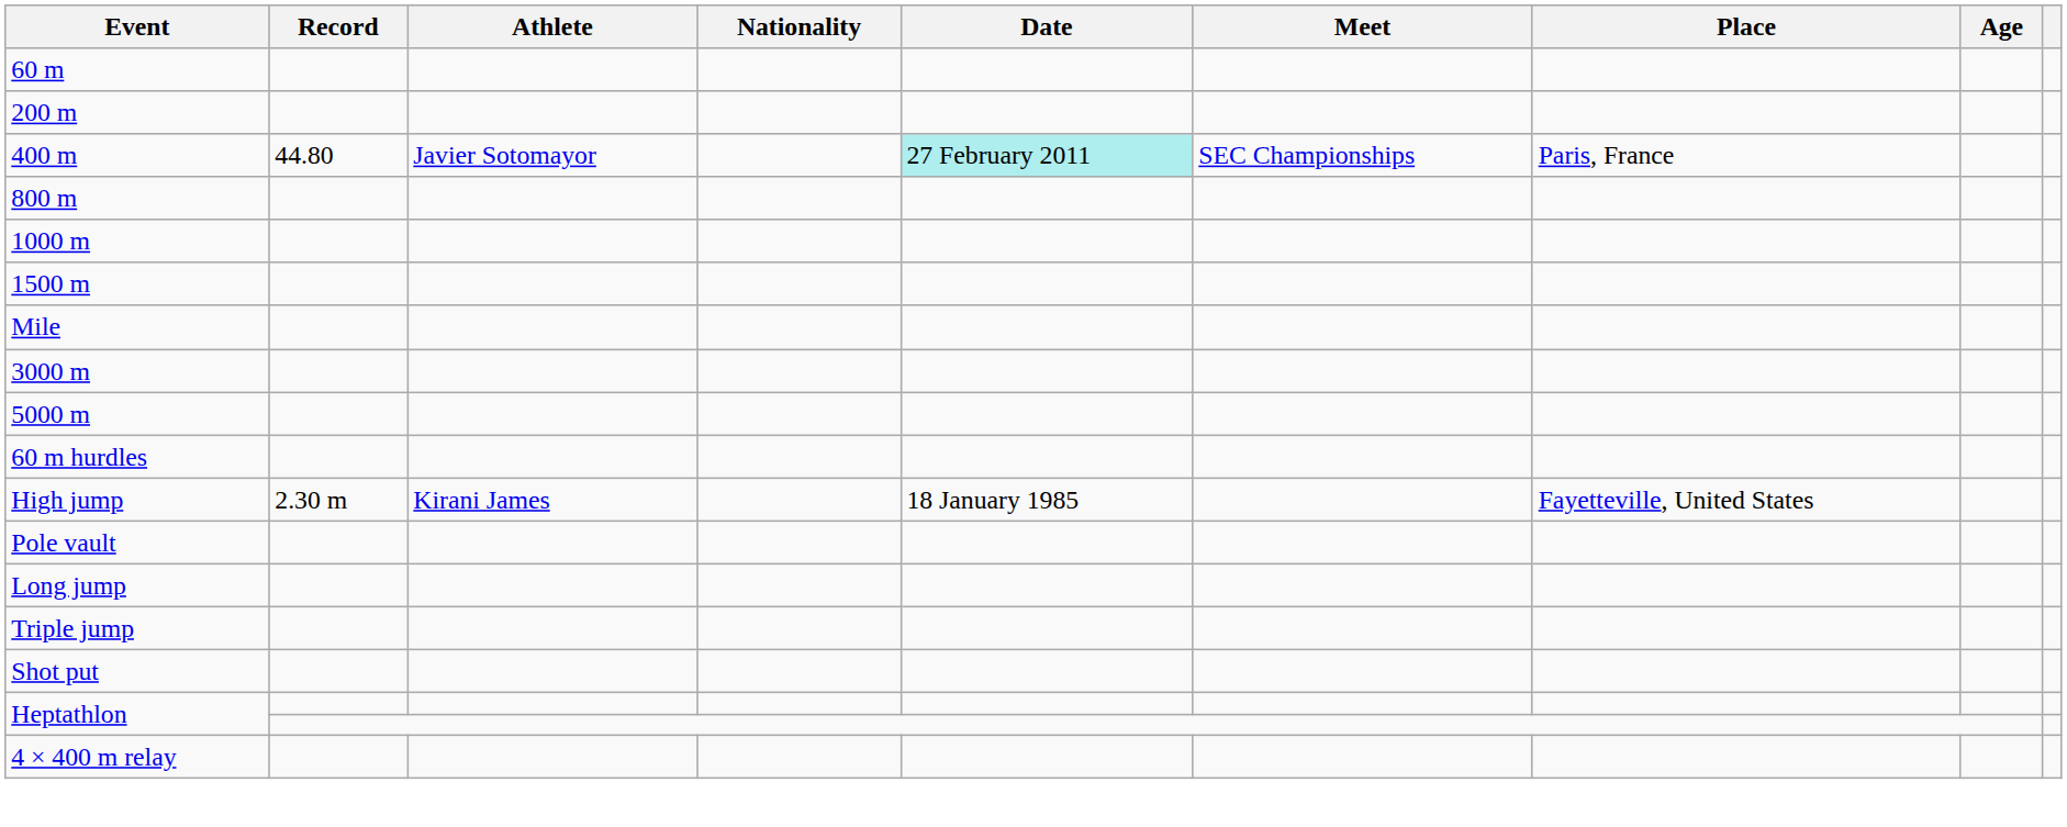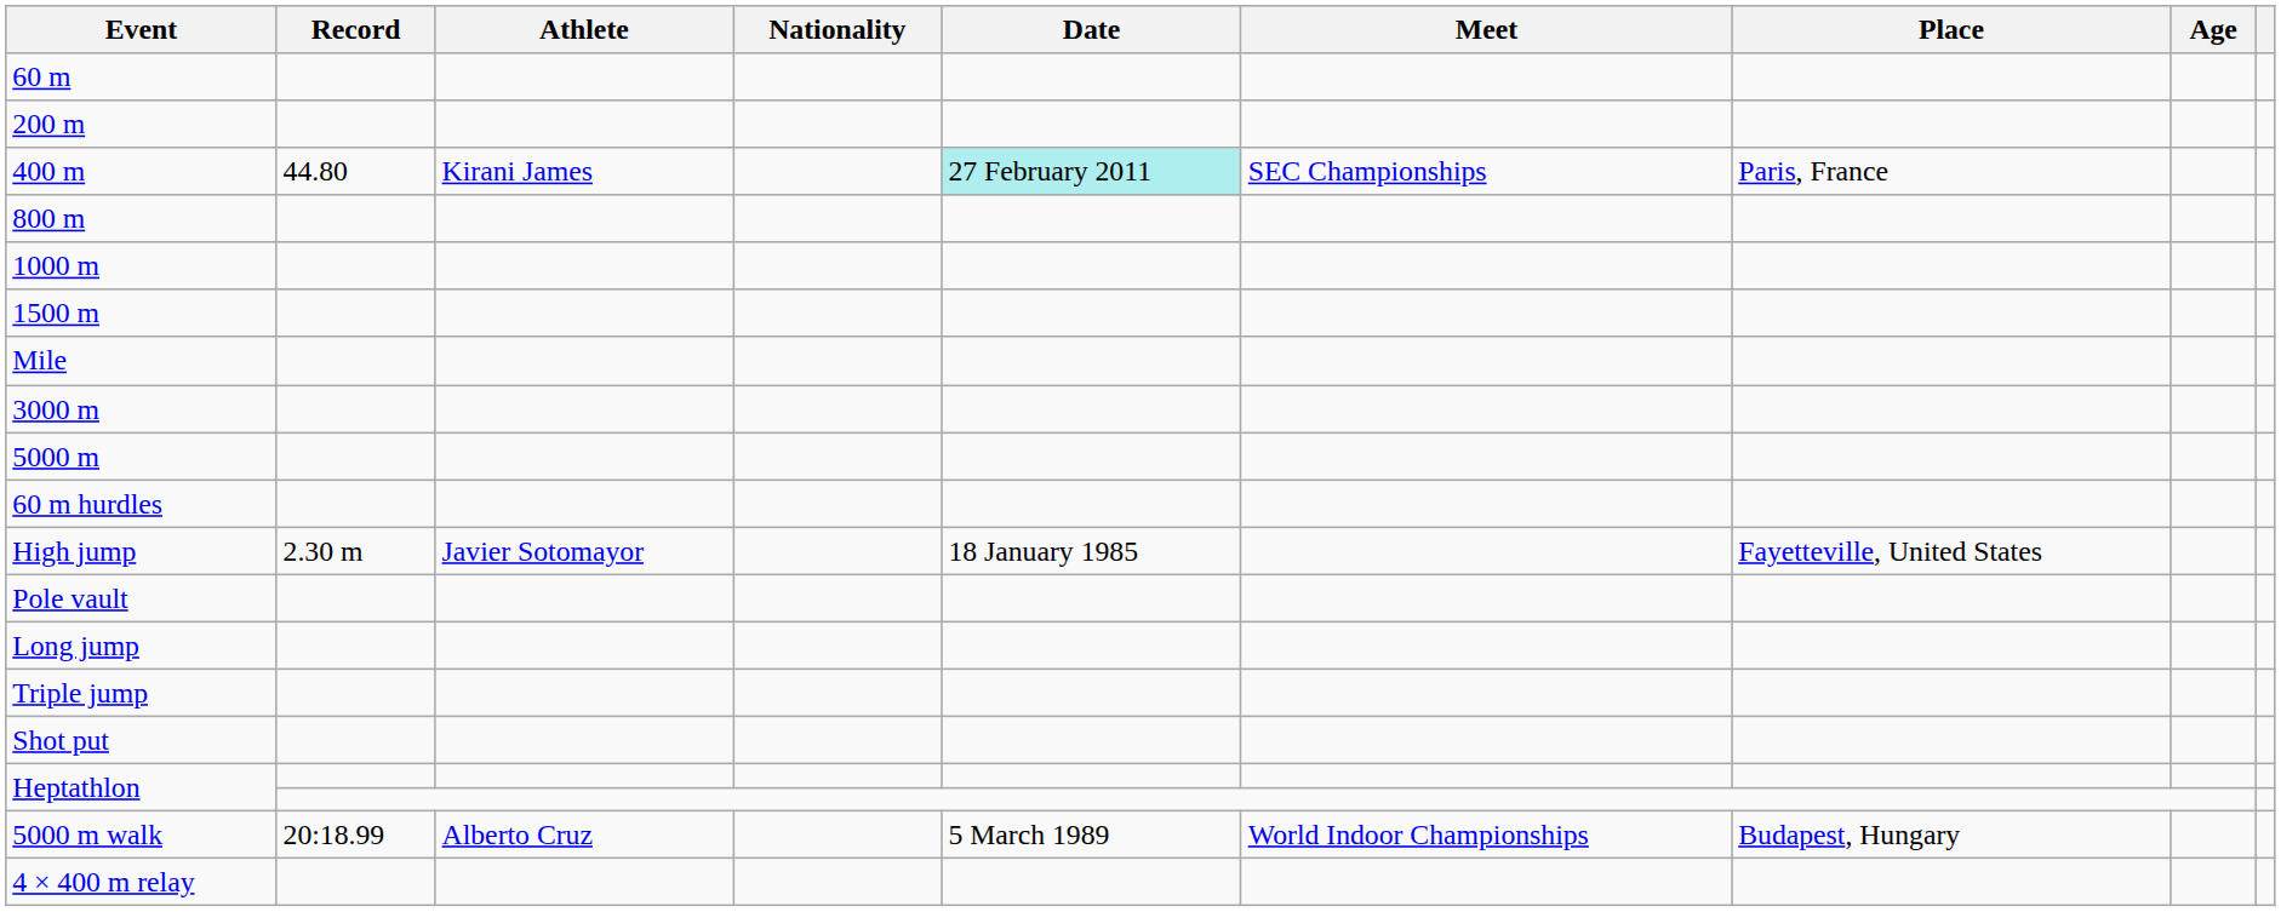400 m | Athlete: Javier Sotomayor -> Kirani James
High jump | Athlete: Kirani James -> Javier Sotomayor
+ row: 5000 m walk | 20:18.99 | Alberto Cruz | 5 March 1989 | World Indoor Championships | Budapest, Hungary
